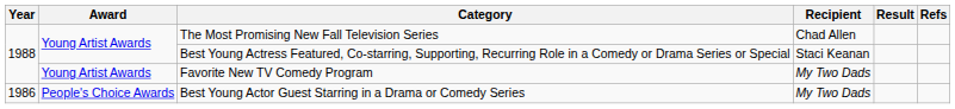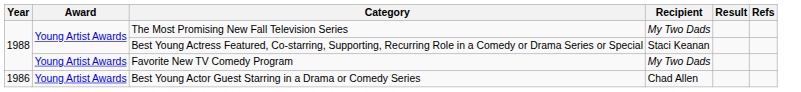The Most Promising New Fall Television Series | Recipient: Chad Allen -> My Two Dads
Best Young Actor Guest Starring in a Drama or Comedy Series | Award: People's Choice Awards -> Young Artist Awards
Best Young Actor Guest Starring in a Drama or Comedy Series | Recipient: My Two Dads -> Chad Allen
